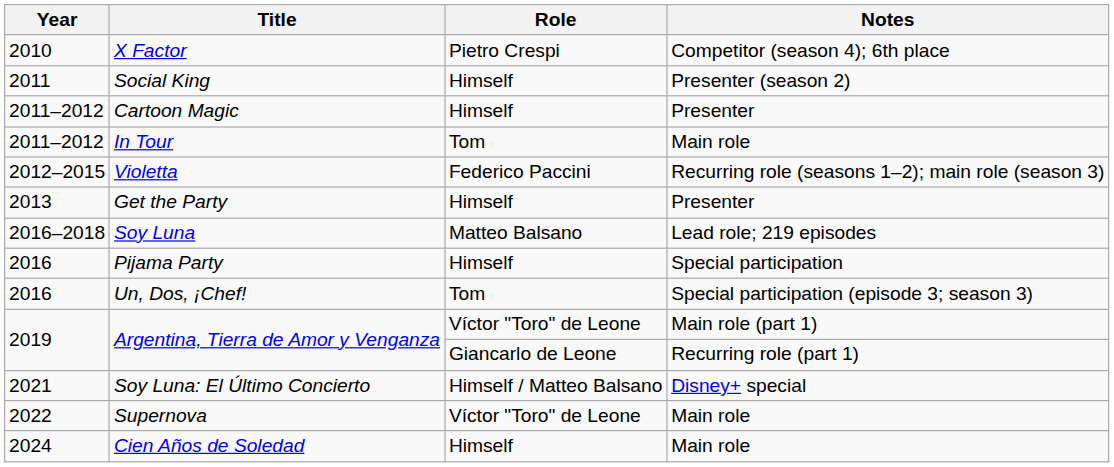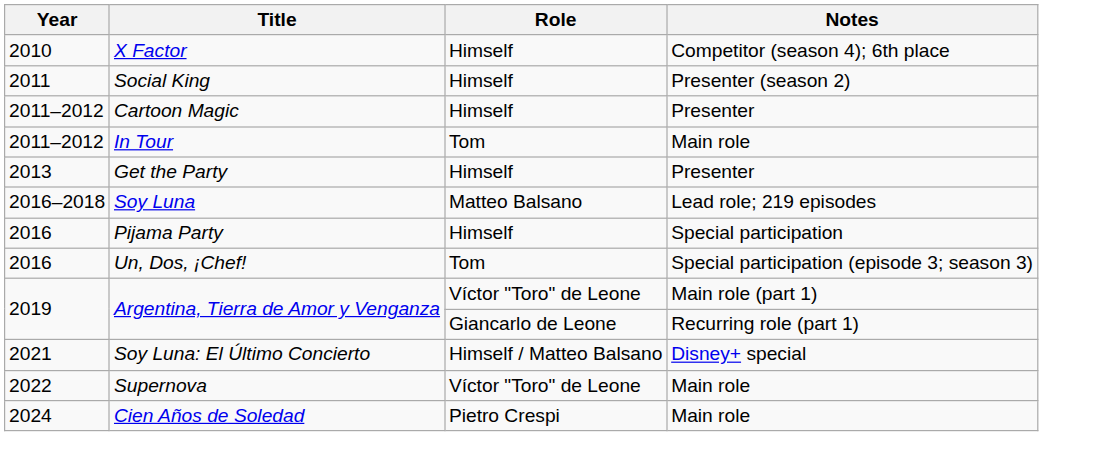X Factor | Role: Pietro Crespi -> Himself
- row: 2012–2015 | Violetta | Federico Paccini | Recurring role (seasons 1–2); main role (season 3)
Cien Años de Soledad | Role: Himself -> Pietro Crespi
